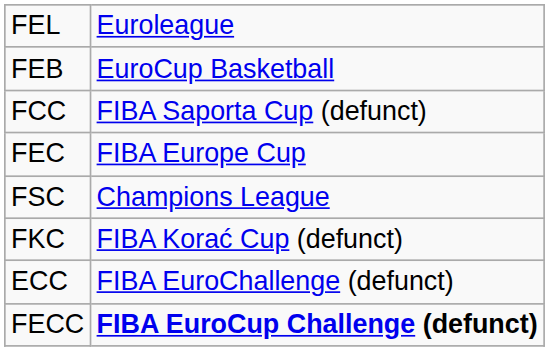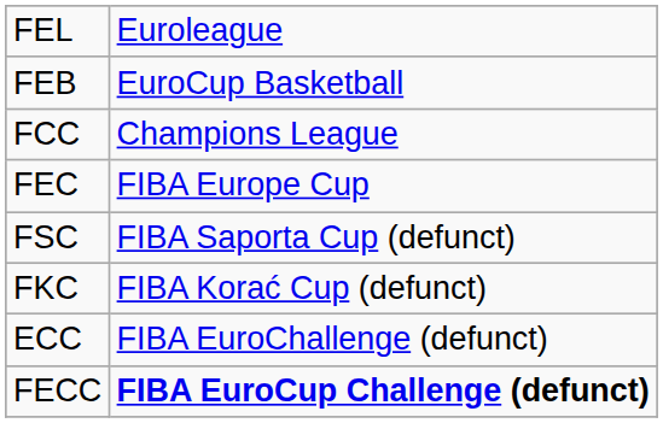FCC | column 2: FIBA Saporta Cup (defunct) -> Champions League
FSC | column 2: Champions League -> FIBA Saporta Cup (defunct)
